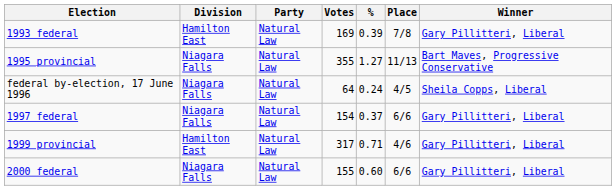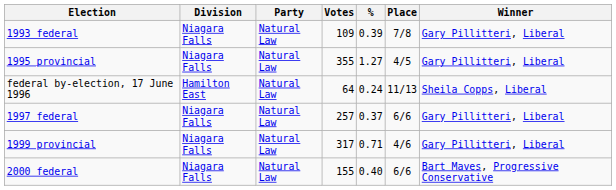1993 federal | Division: Hamilton East -> Niagara Falls
1993 federal | Votes: 169 -> 109
1995 provincial | Place: 11/13 -> 4/5
1995 provincial | Winner: Bart Maves, Progressive Conservative -> Gary Pillitteri, Liberal
federal by-election, 17 June 1996 | Division: Niagara Falls -> Hamilton East
federal by-election, 17 June 1996 | Place: 4/5 -> 11/13
1997 federal | Votes: 154 -> 257
1999 provincial | Division: Hamilton East -> Niagara Falls
2000 federal | %: 0.60 -> 0.40
2000 federal | Winner: Gary Pillitteri, Liberal -> Bart Maves, Progressive Conservative
